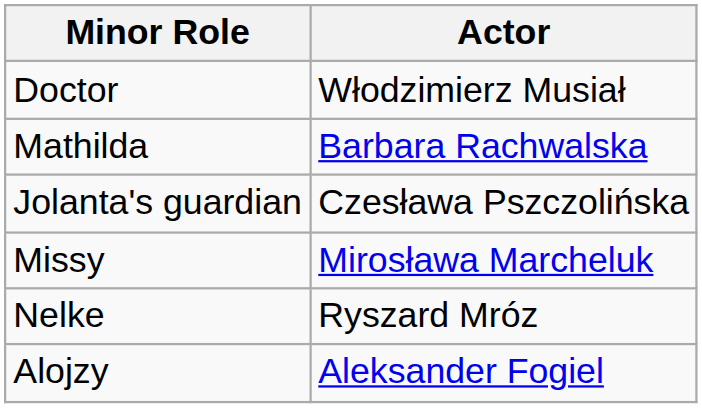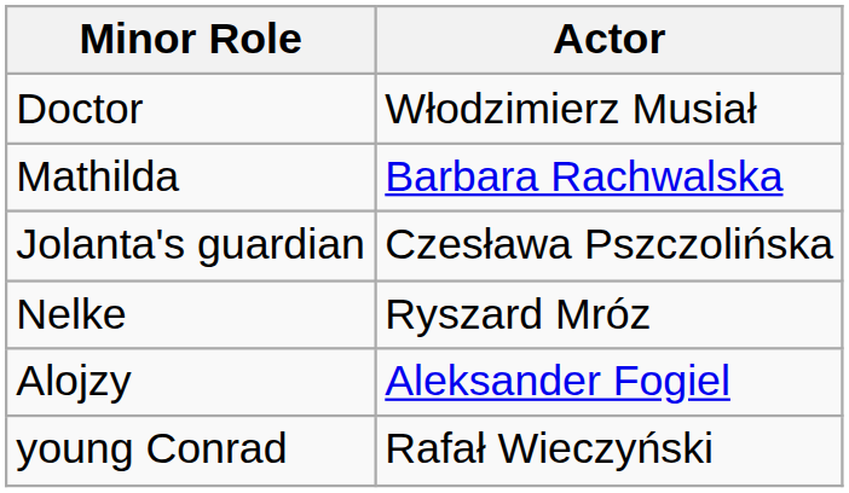- row: Missy | Mirosława Marcheluk
+ row: young Conrad | Rafał Wieczyński
